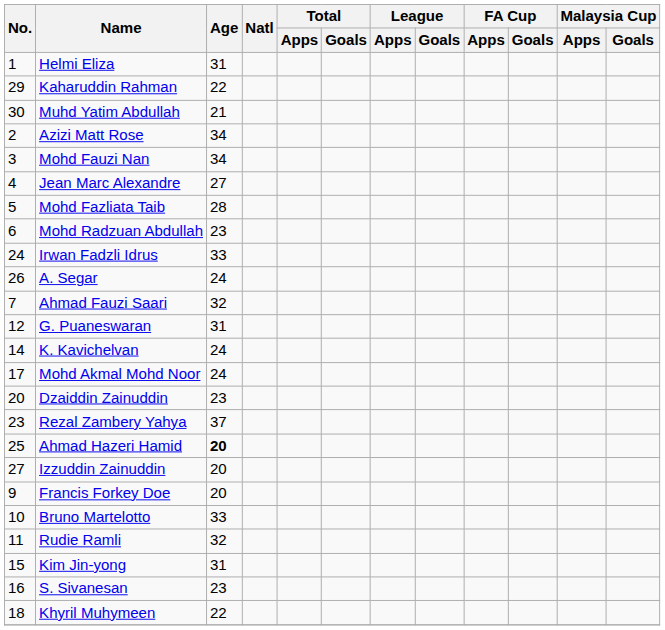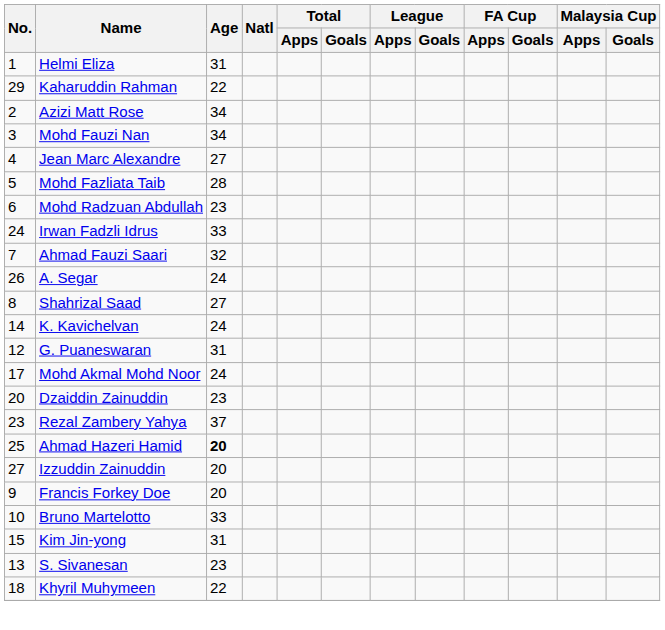- row: 30 | Muhd Yatim Abdullah | 21
rows swapped: A. Segar <-> Ahmad Fauzi Saari
+ row: 8 | Shahrizal Saad | 27
rows swapped: G. Puaneswaran <-> K. Kavichelvan
- row: 11 | Rudie Ramli | 32
S. Sivanesan | No.: 16 -> 13
